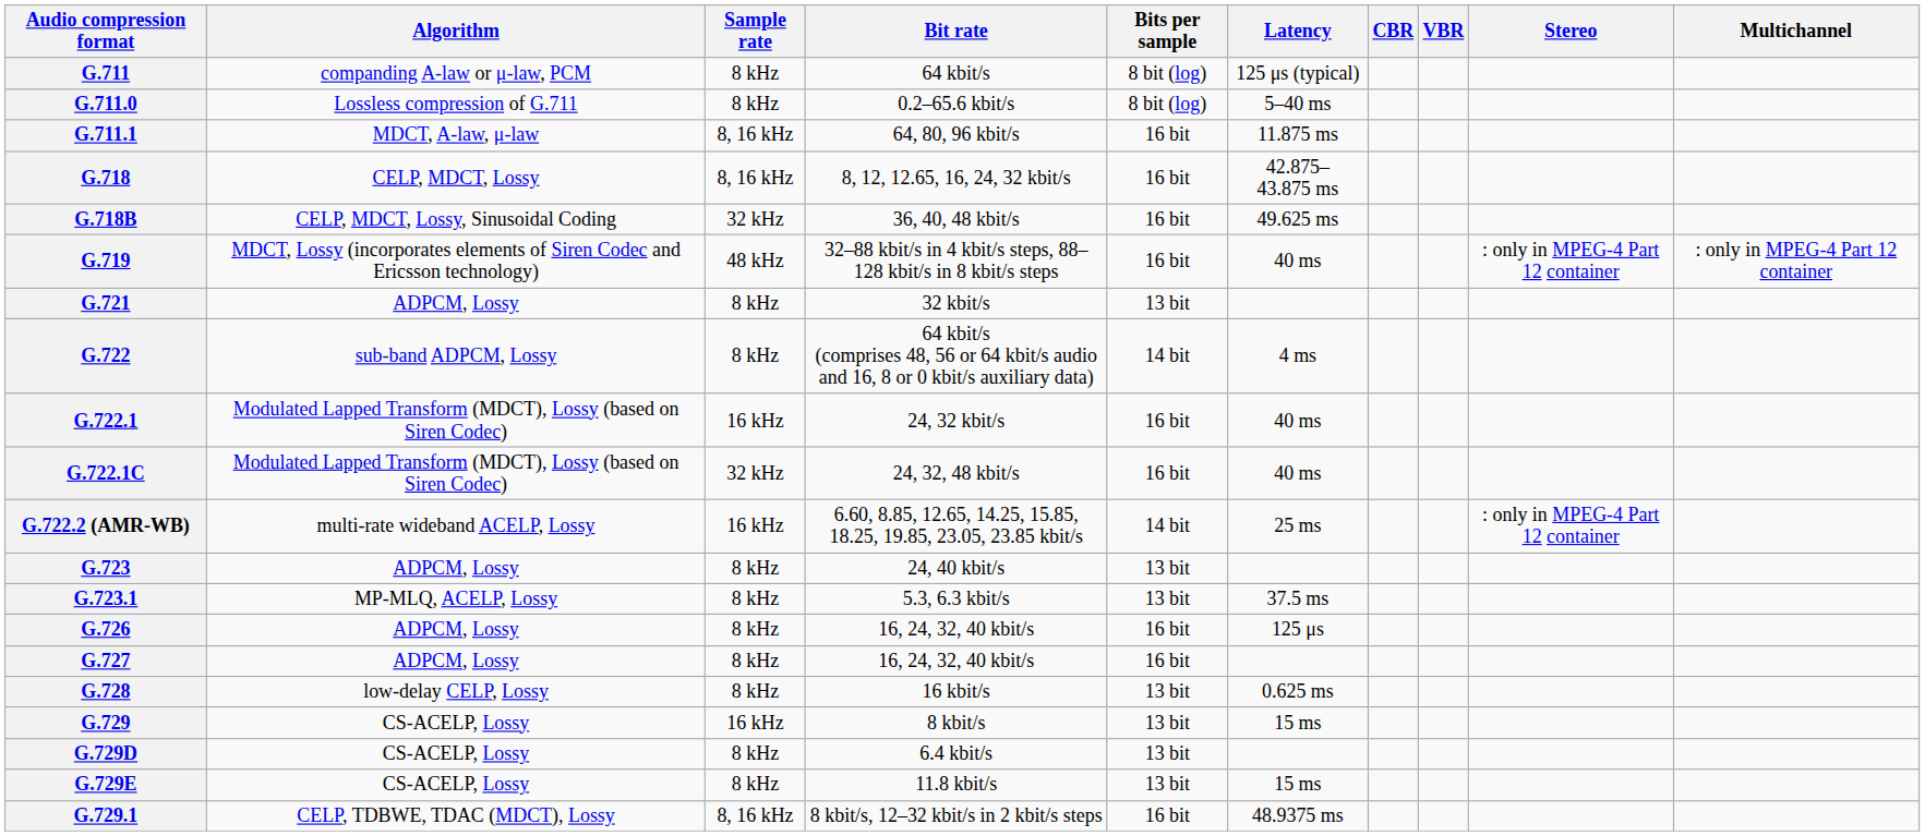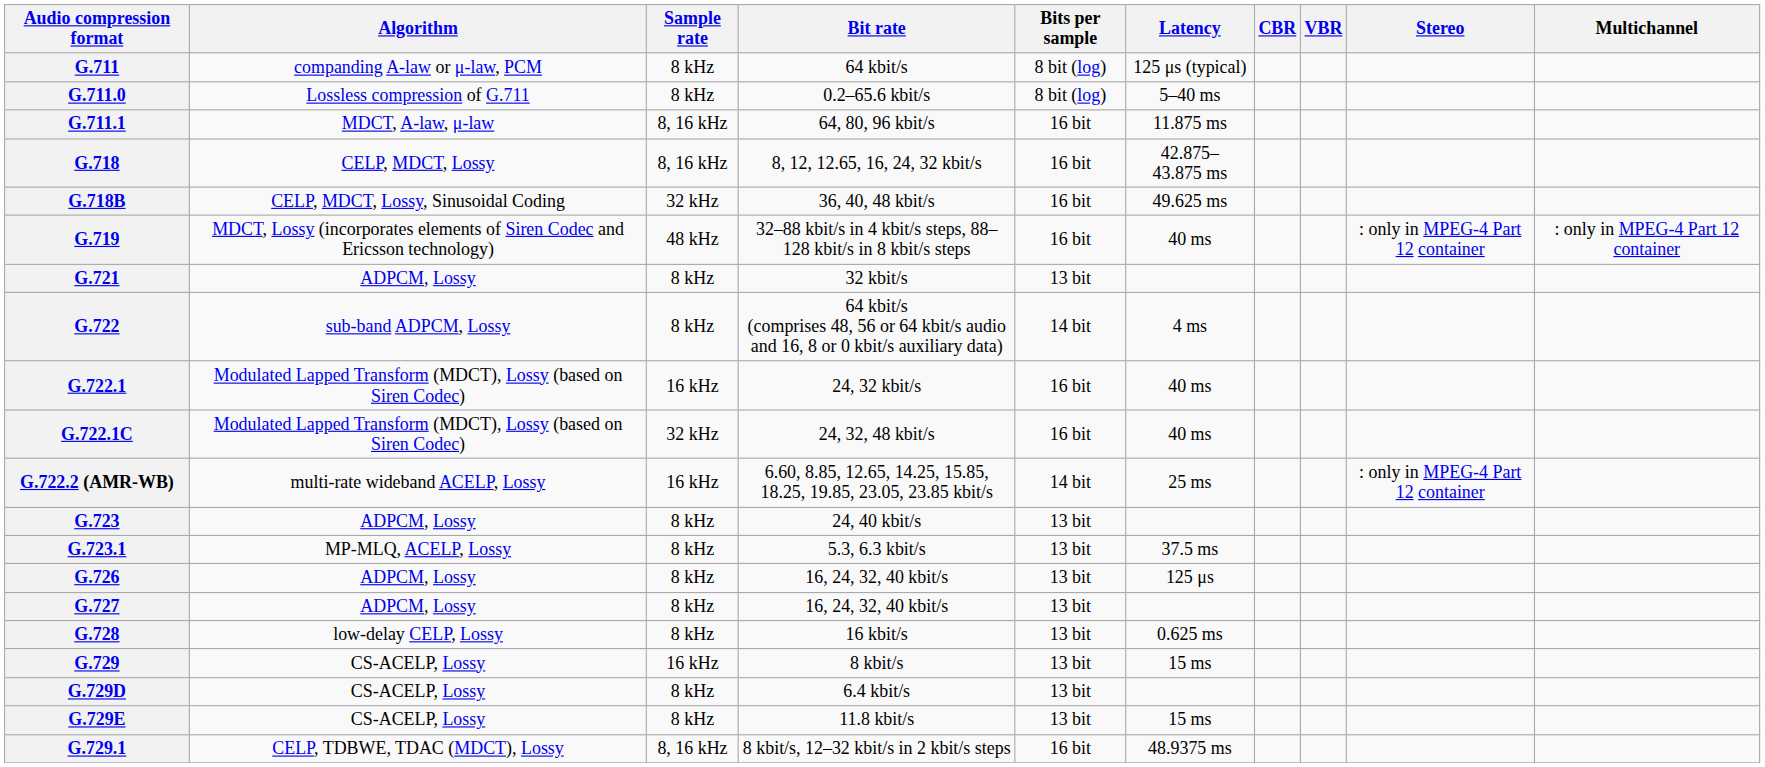G.726 | Bits per sample: 16 bit -> 13 bit
G.727 | Bits per sample: 16 bit -> 13 bit
